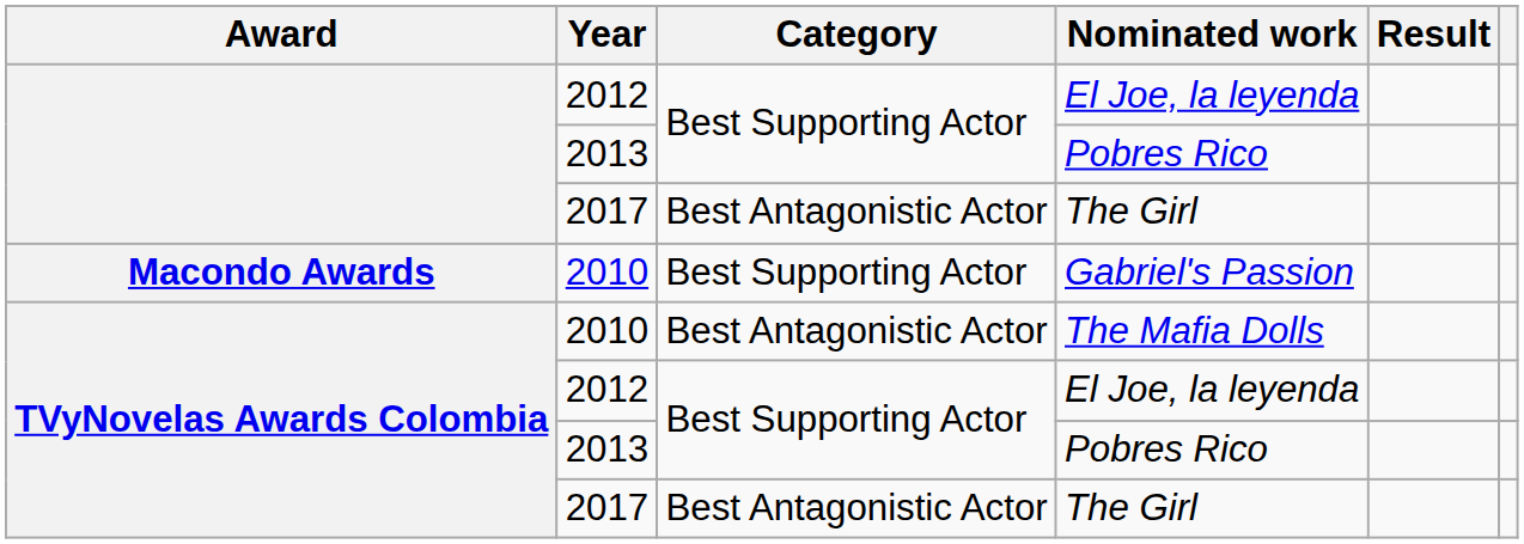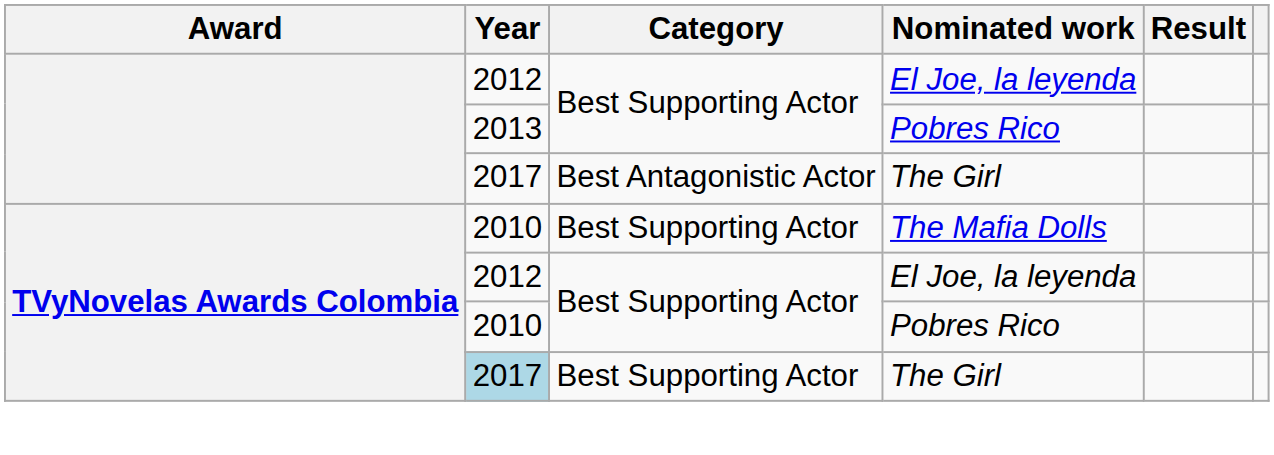- row: Macondo Awards | 2010 | Best Supporting Actor | Gabriel's Passion
The Mafia Dolls | Category: Best Antagonistic Actor -> Best Supporting Actor
TVyNovelas Awards Colombia / Pobres Rico | Year: 2013 -> 2010
TVyNovelas Awards Colombia / The Girl | Year: no background -> lightblue background
TVyNovelas Awards Colombia / The Girl | Category: Best Antagonistic Actor -> Best Supporting Actor
